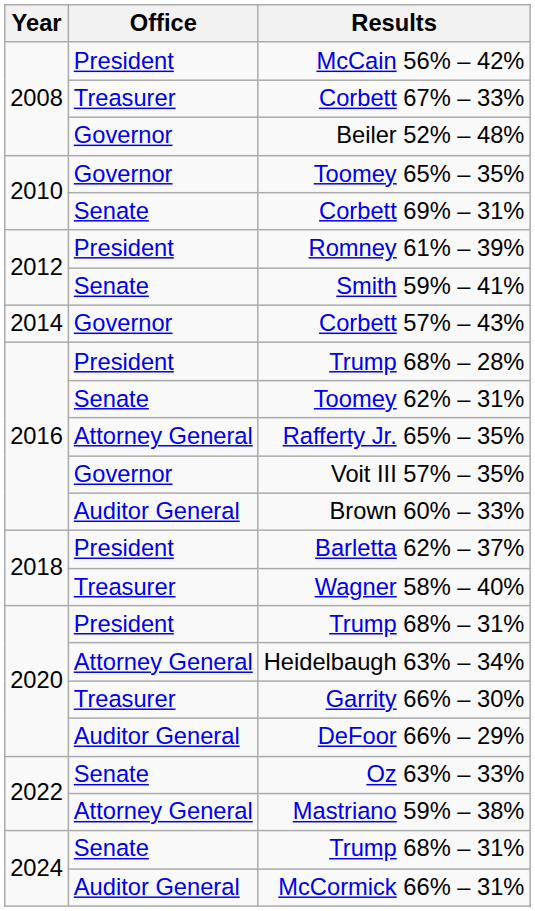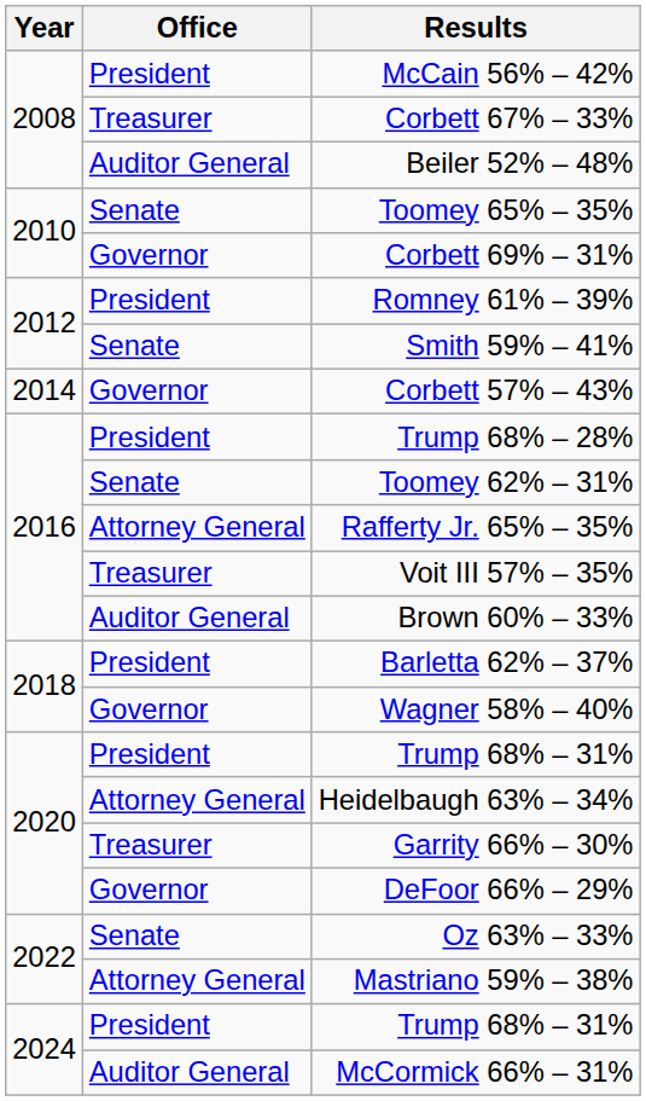Beiler 52% – 48% | Office: Governor -> Auditor General
Toomey 65% – 35% | Office: Governor -> Senate
Corbett 69% – 31% | Office: Senate -> Governor
Voit III 57% – 35% | Office: Governor -> Treasurer
Wagner 58% – 40% | Office: Treasurer -> Governor
DeFoor 66% – 29% | Office: Auditor General -> Governor
2024 / Trump 68% – 31% | Office: Senate -> President
